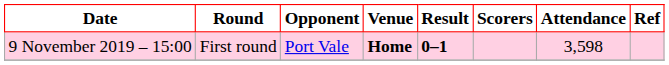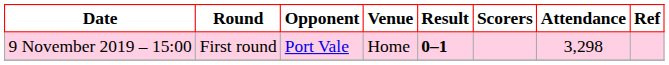9 November 2019 – 15:00 | Venue: bold -> normal
9 November 2019 – 15:00 | Attendance: 3,598 -> 3,298
